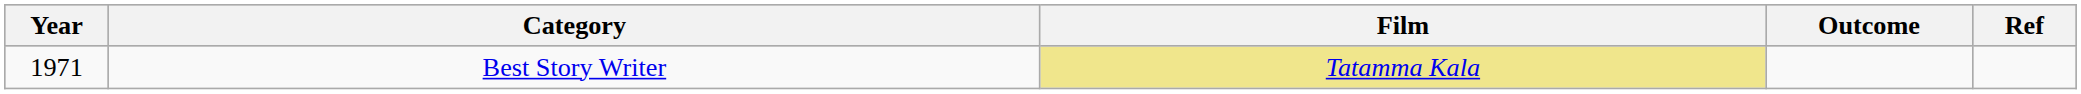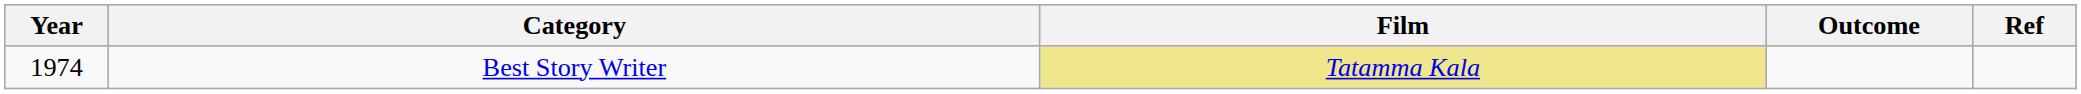Best Story Writer | Year: 1971 -> 1974
